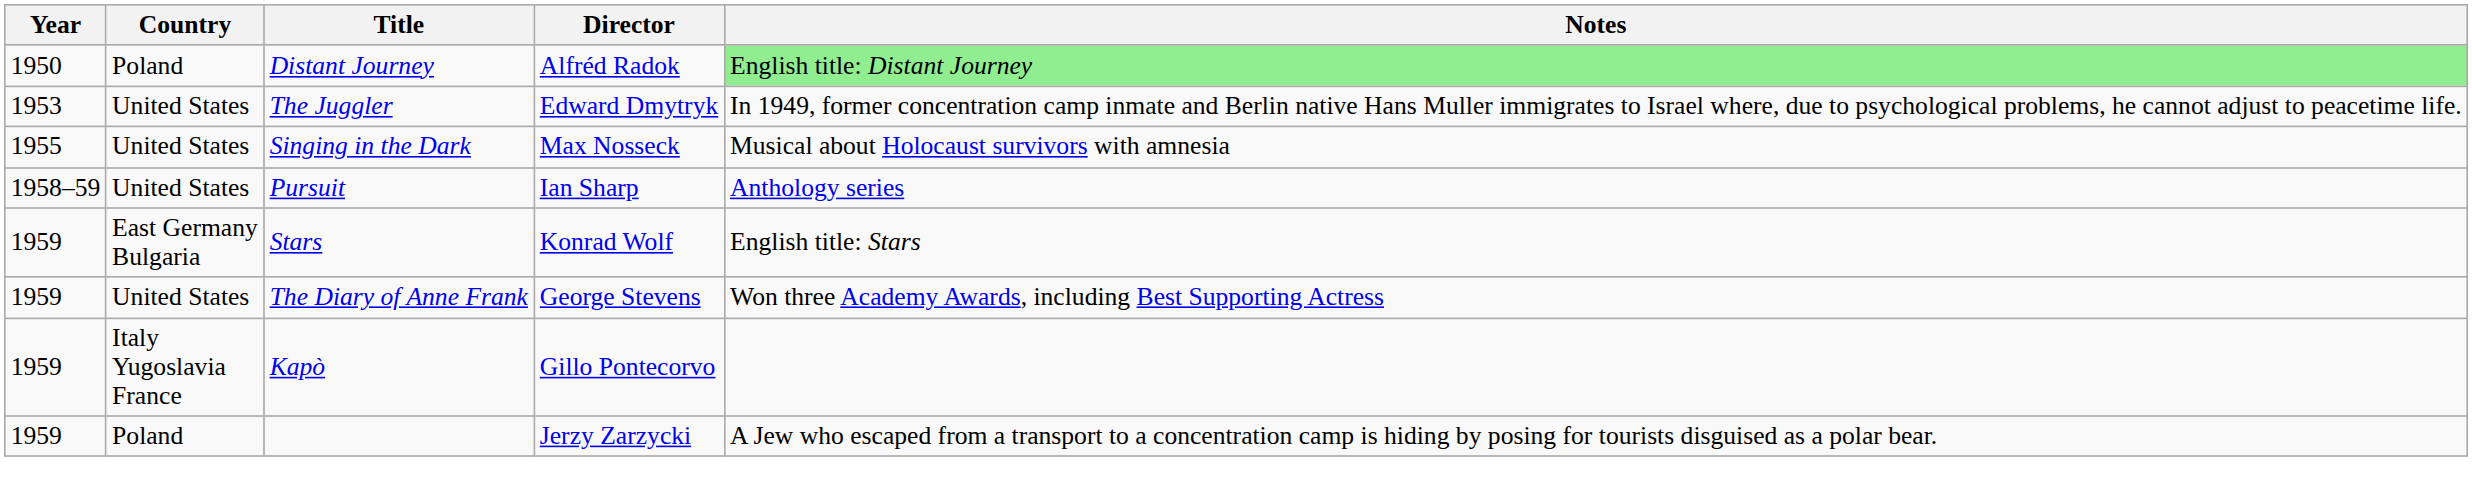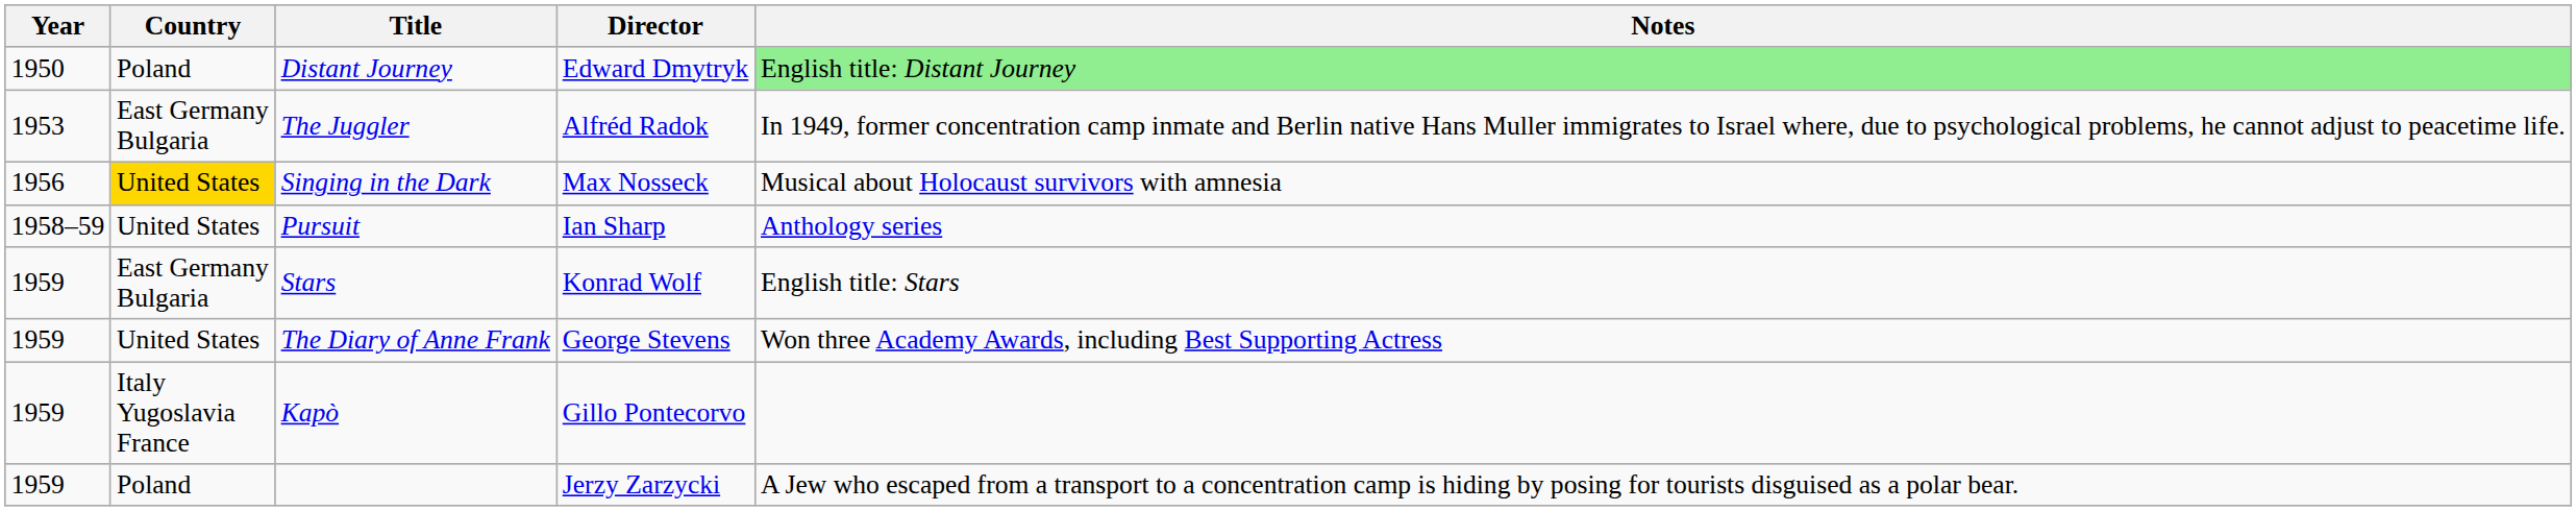Distant Journey | Director: Alfréd Radok -> Edward Dmytryk
The Juggler | Country: United States -> East Germany Bulgaria
The Juggler | Director: Edward Dmytryk -> Alfréd Radok
Singing in the Dark | Year: 1955 -> 1956
Singing in the Dark | Country: no background -> gold background
